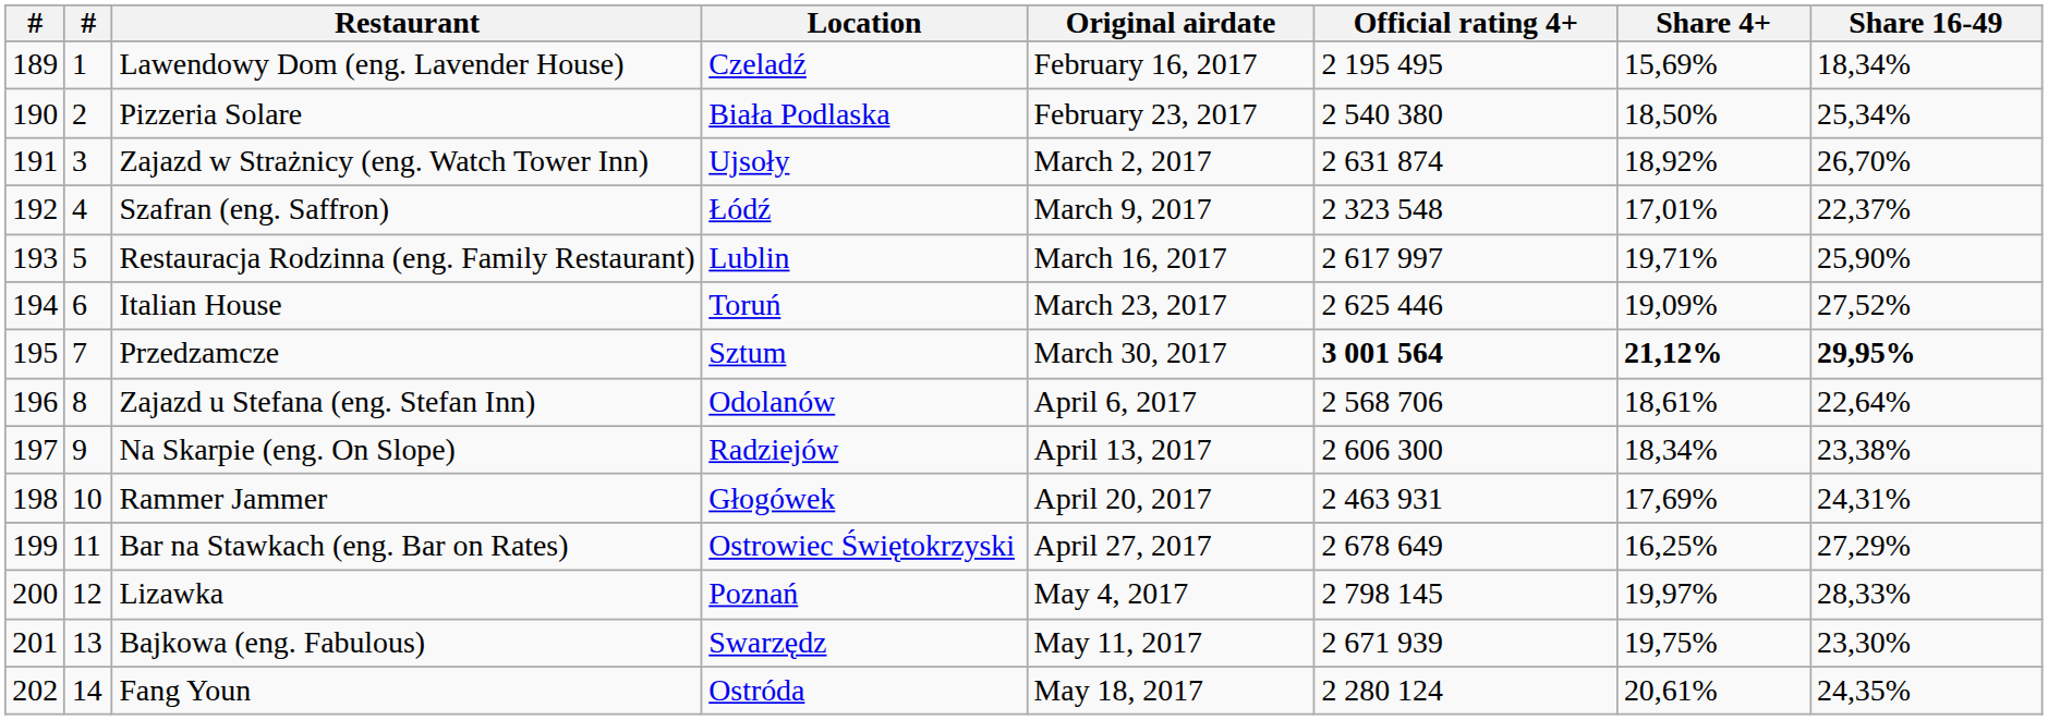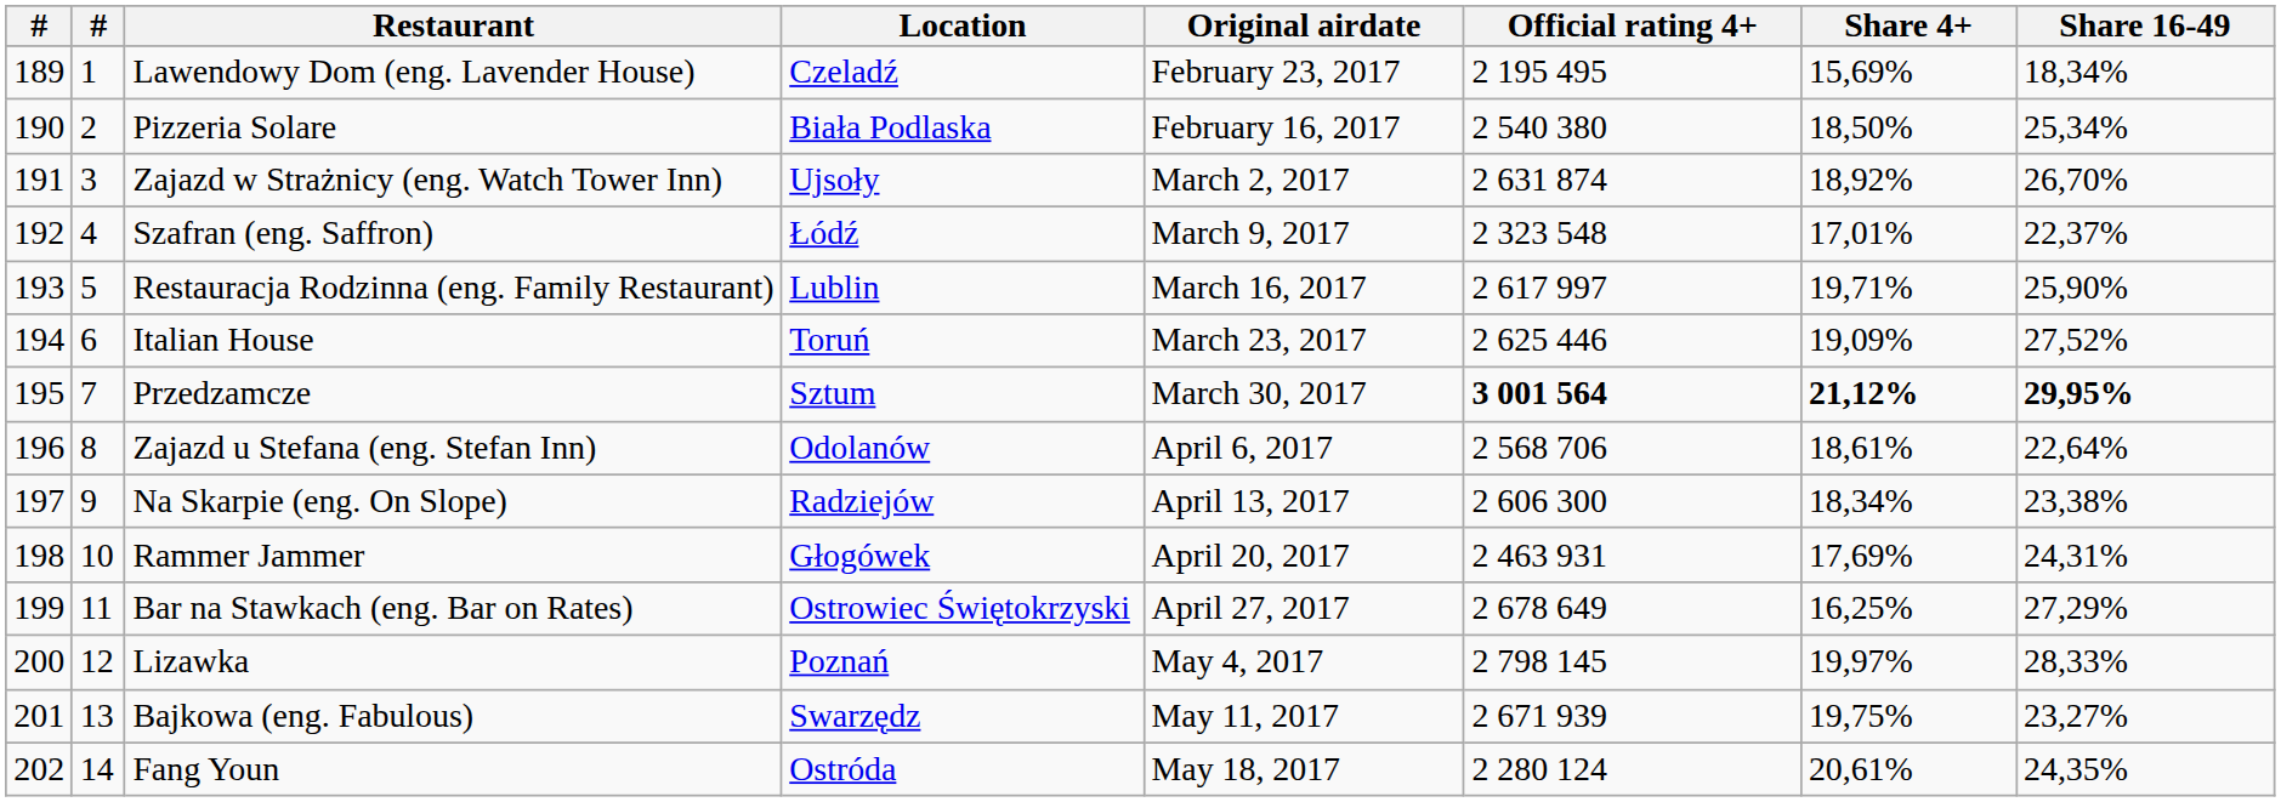Lawendowy Dom (eng. Lavender House) | Original airdate: February 16, 2017 -> February 23, 2017
Pizzeria Solare | Original airdate: February 23, 2017 -> February 16, 2017
Bajkowa (eng. Fabulous) | Share 16-49: 23,30% -> 23,27%
